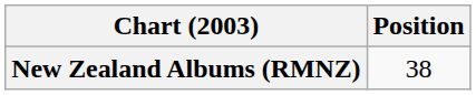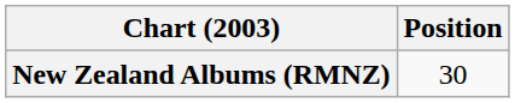New Zealand Albums (RMNZ) | Position: 38 -> 30
